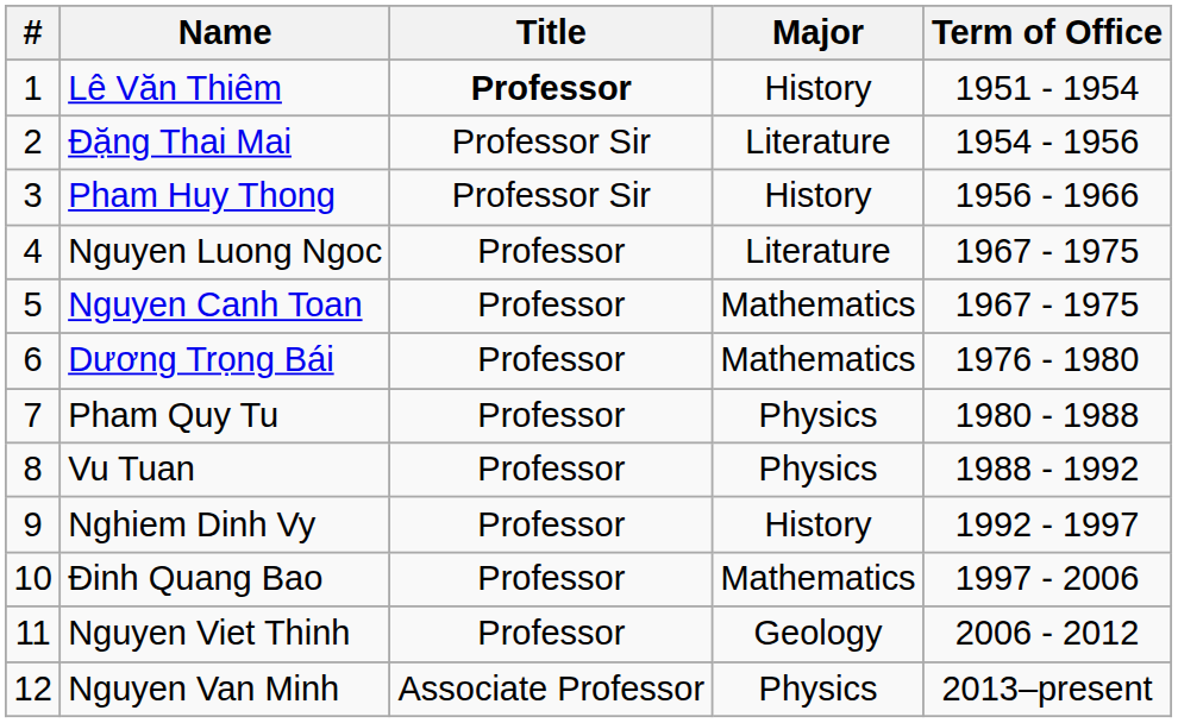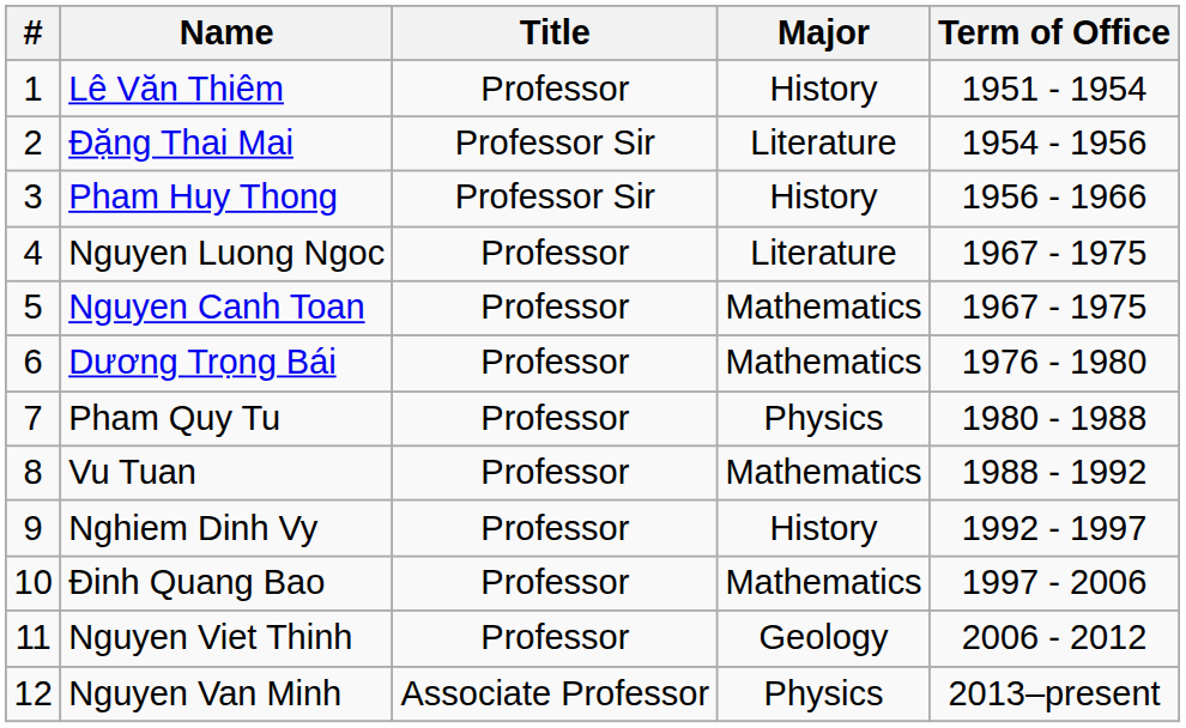Lê Văn Thiêm | Title: bold -> normal
Vu Tuan | Major: Physics -> Mathematics
